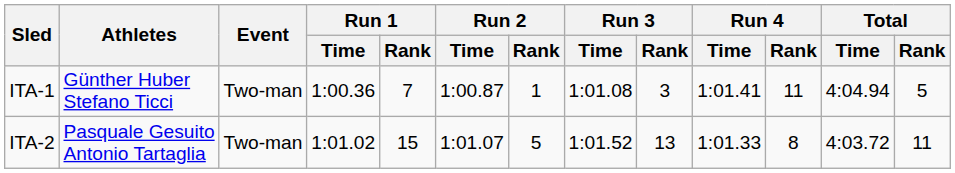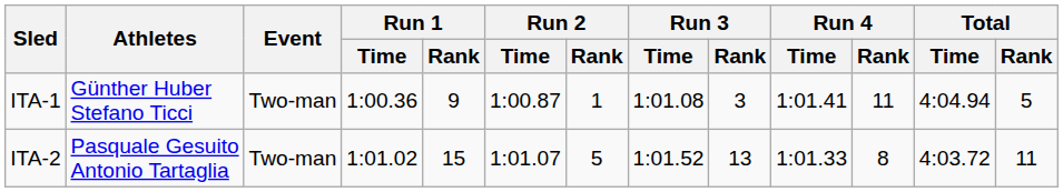ITA-1 | Run 1 / Rank: 7 -> 9
